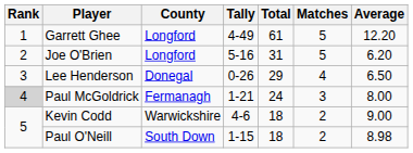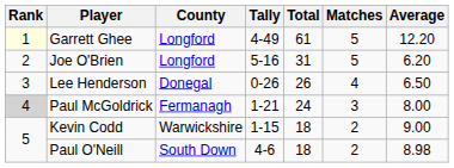Garrett Ghee | Rank: no background -> lightyellow background
Lee Henderson | Total: 29 -> 26
Kevin Codd | Tally: 4-6 -> 1-15
Paul O'Neill | Tally: 1-15 -> 4-6
